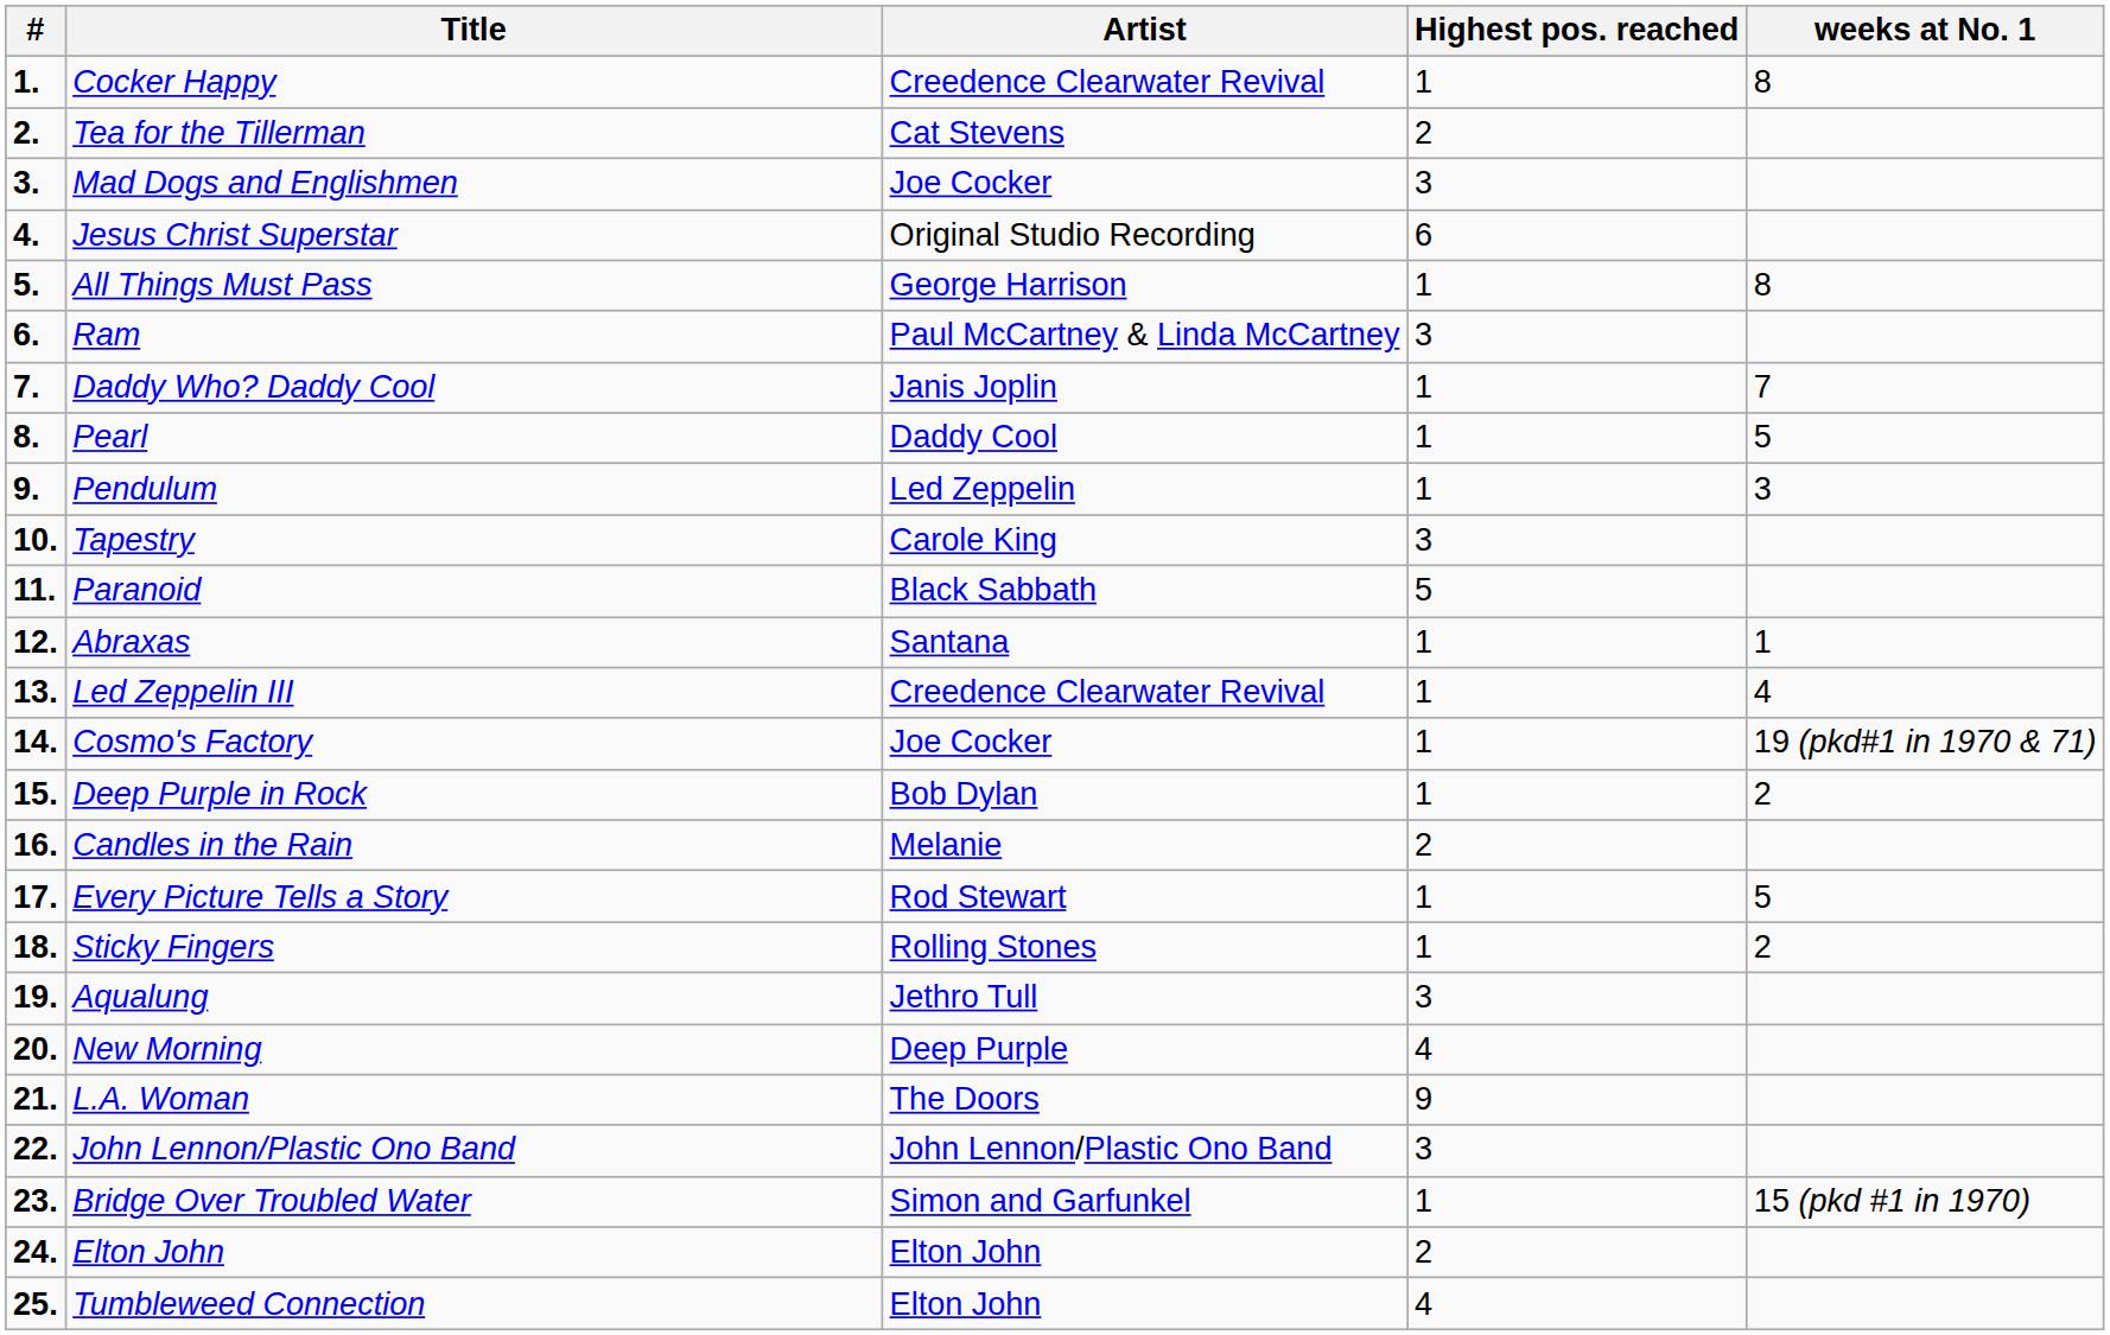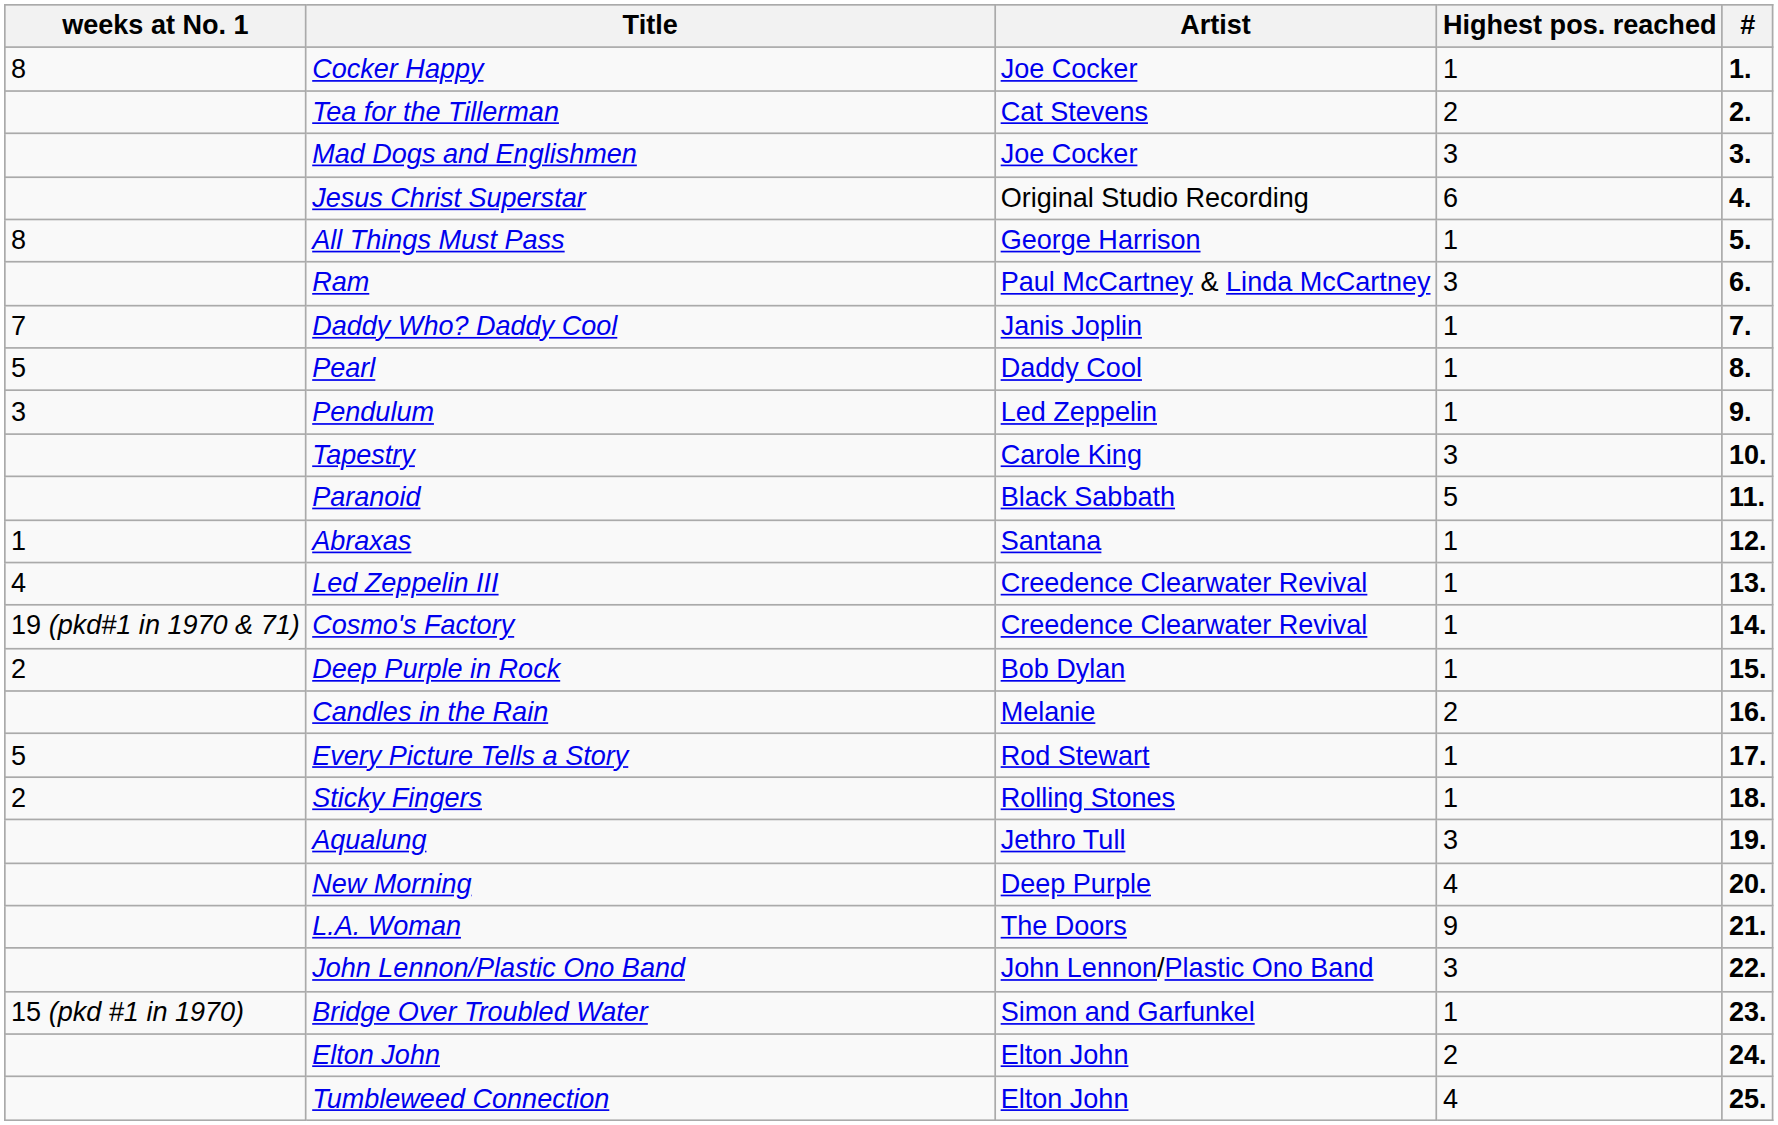columns swapped: # <-> weeks at No. 1
Cocker Happy | Artist: Creedence Clearwater Revival -> Joe Cocker
Cosmo's Factory | Artist: Joe Cocker -> Creedence Clearwater Revival
